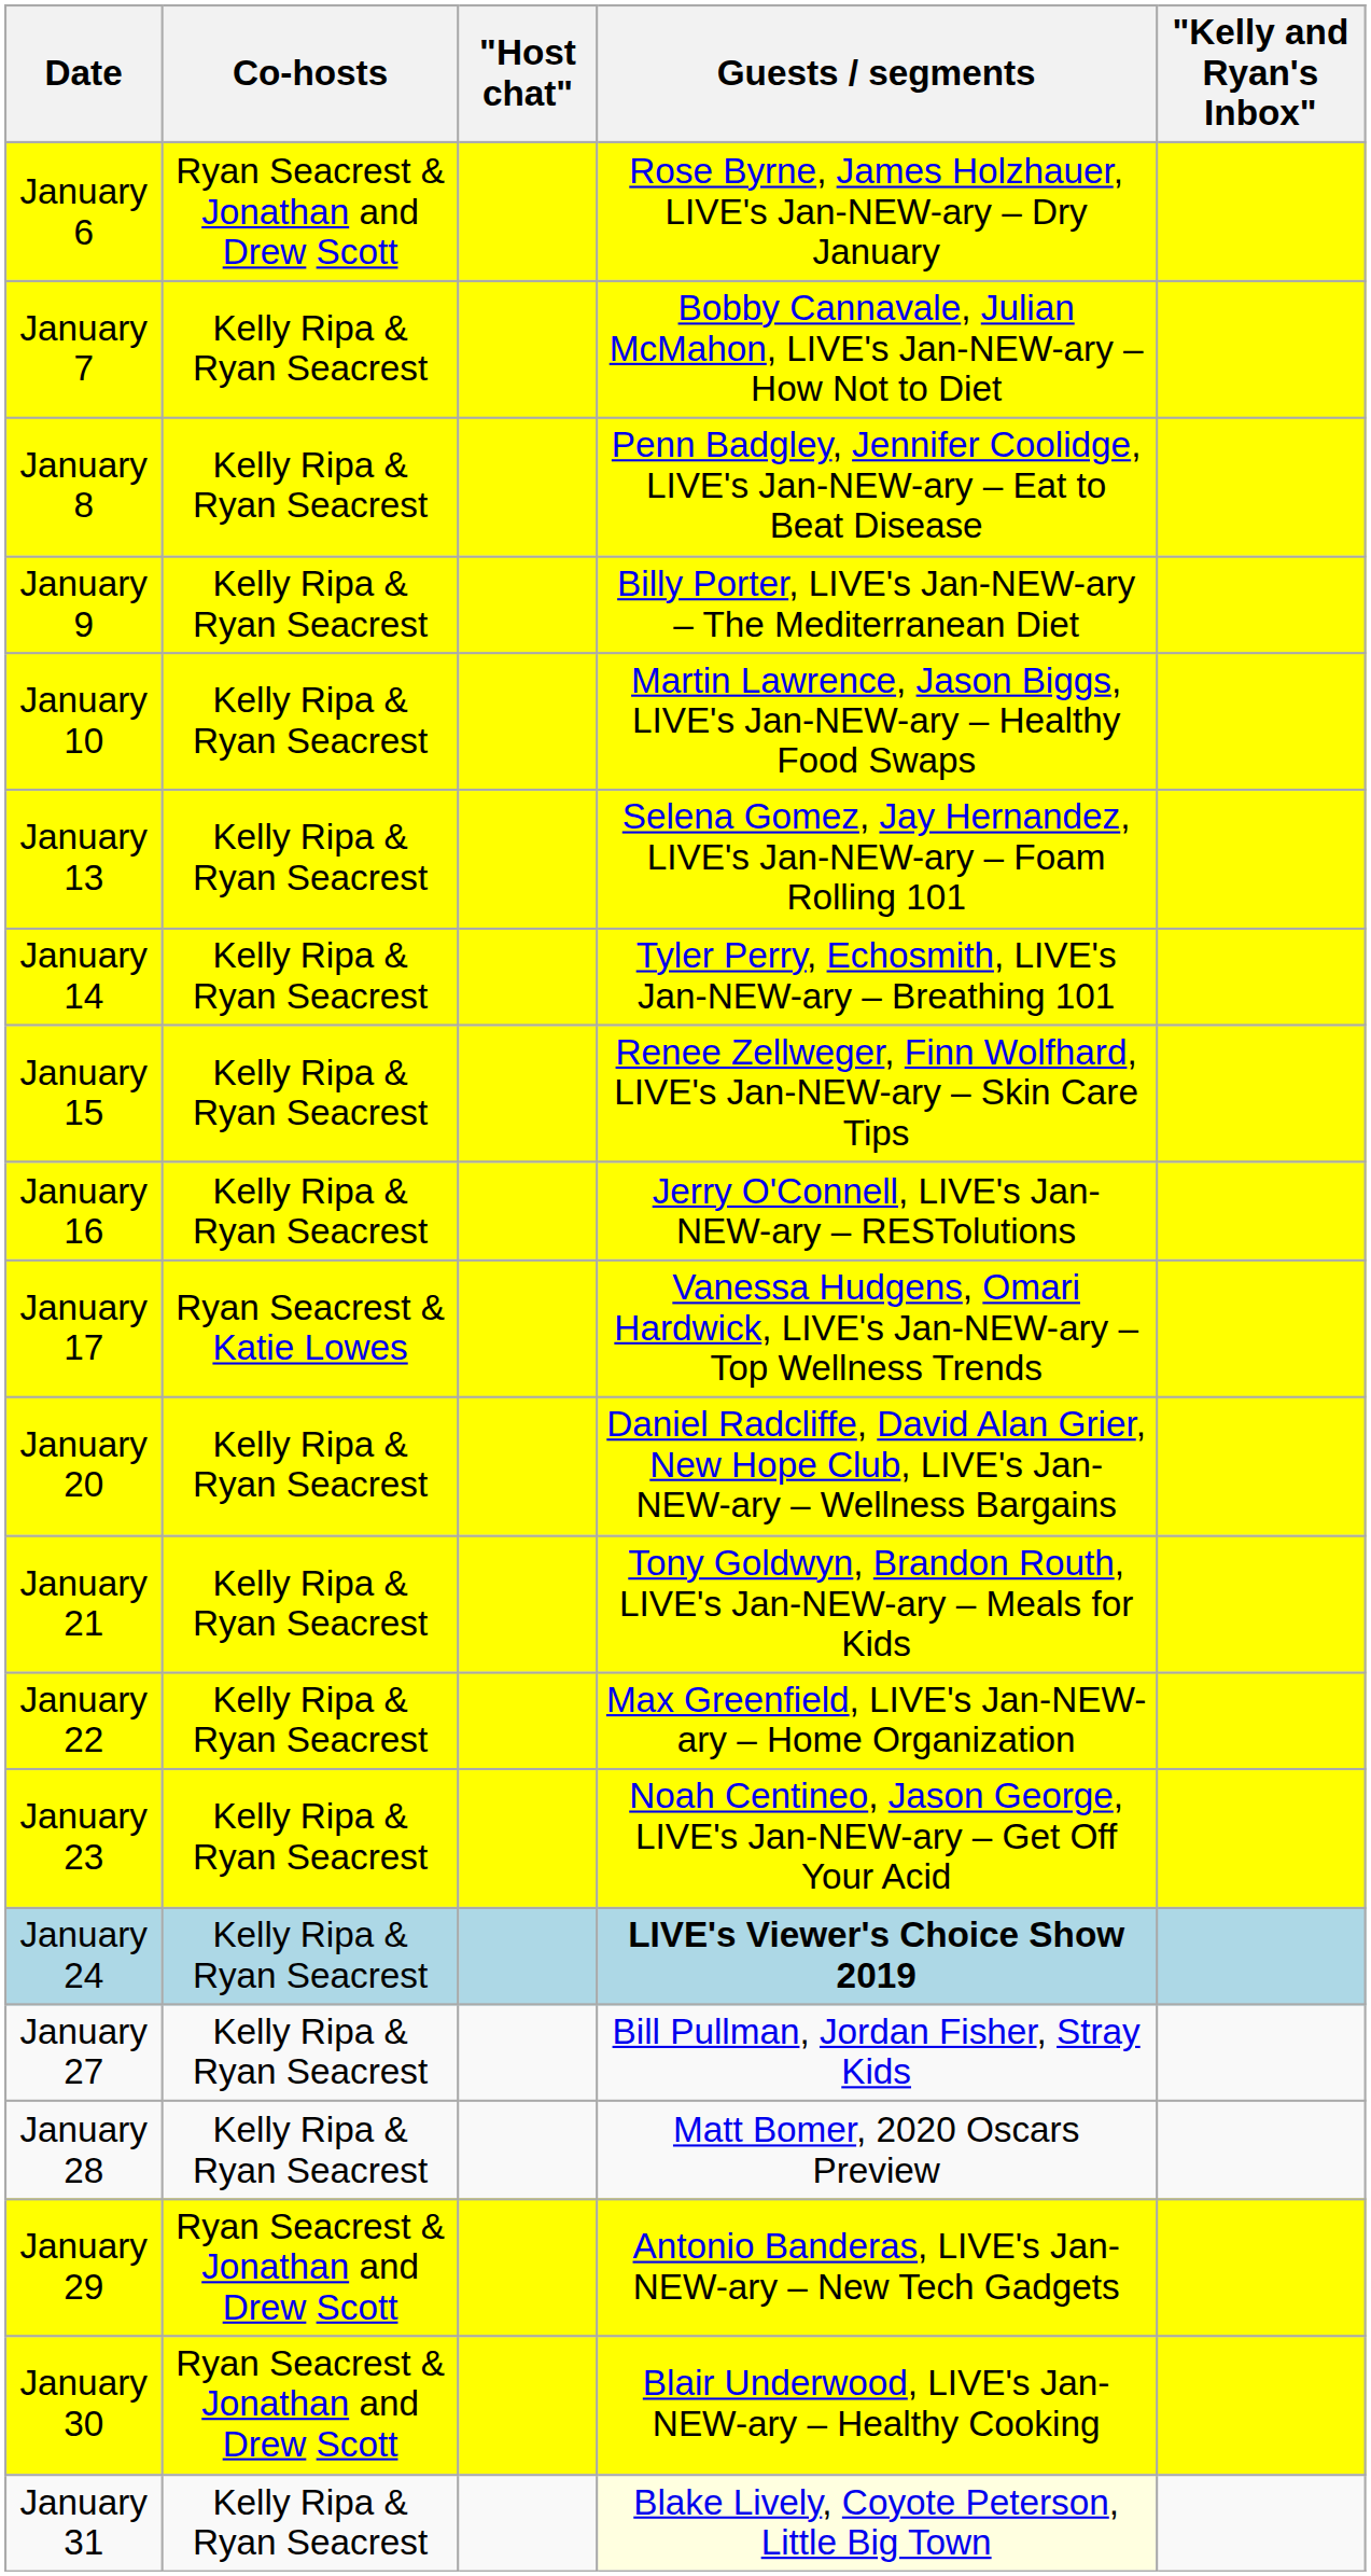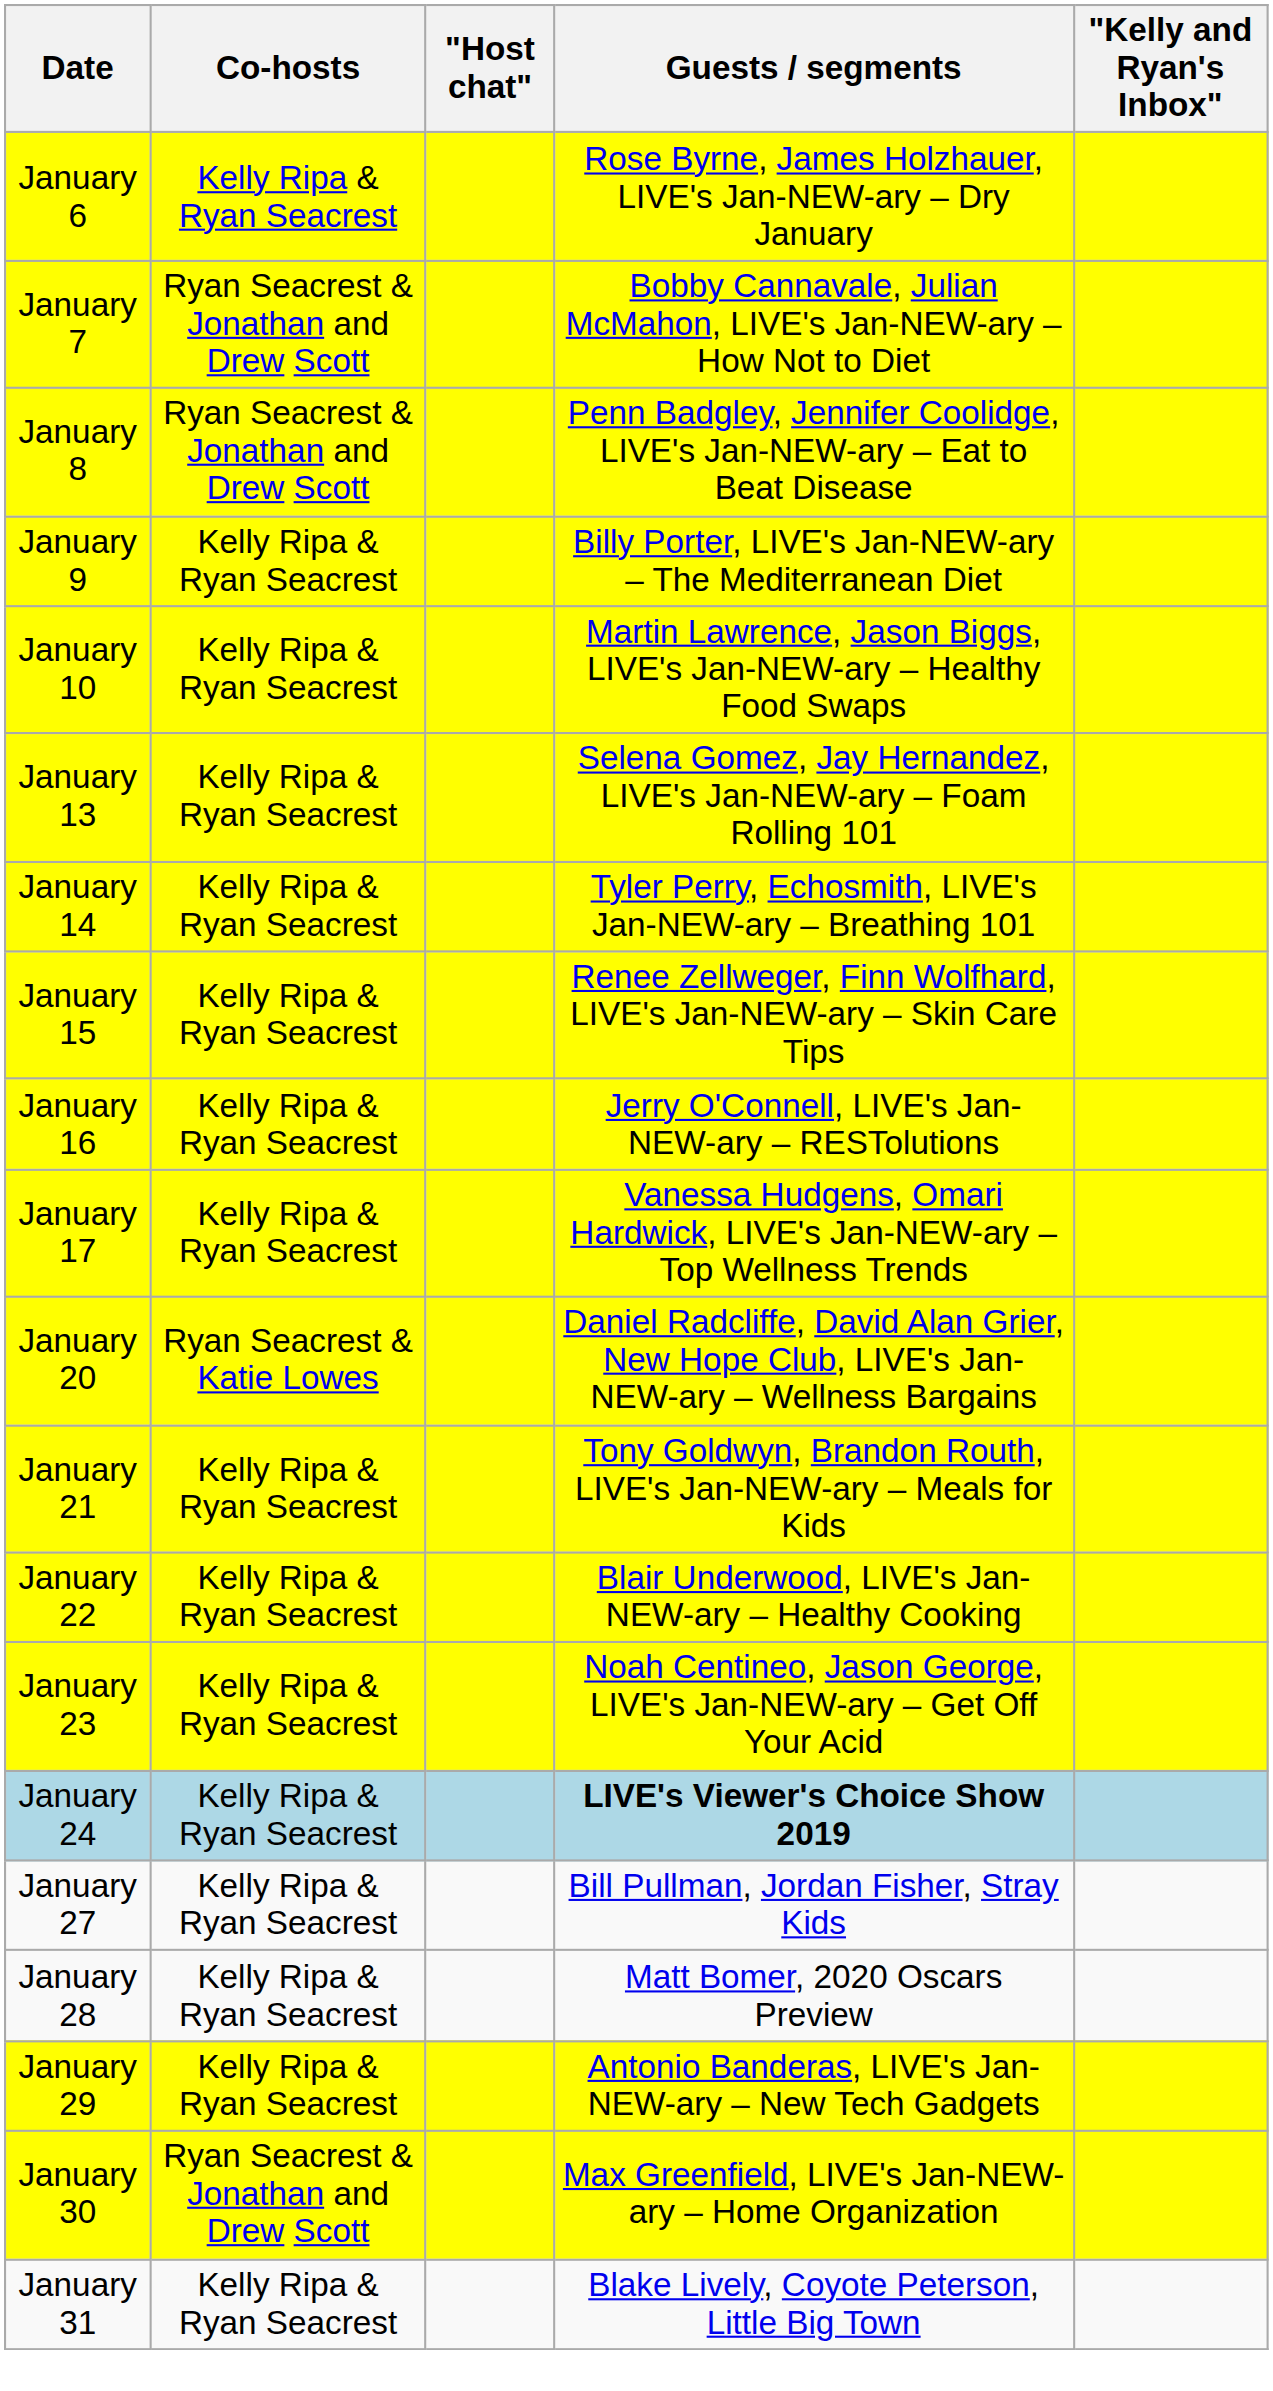January 6 | Co-hosts: Ryan Seacrest & Jonathan and Drew Scott -> Kelly Ripa & Ryan Seacrest
January 7 | Co-hosts: Kelly Ripa & Ryan Seacrest -> Ryan Seacrest & Jonathan and Drew Scott
January 8 | Co-hosts: Kelly Ripa & Ryan Seacrest -> Ryan Seacrest & Jonathan and Drew Scott
January 17 | Co-hosts: Ryan Seacrest & Katie Lowes -> Kelly Ripa & Ryan Seacrest
January 20 | Co-hosts: Kelly Ripa & Ryan Seacrest -> Ryan Seacrest & Katie Lowes
January 22 | Guests / segments: Max Greenfield, LIVE's Jan-NEW-ary – Home Organization -> Blair Underwood, LIVE's Jan-NEW-ary – Healthy Cooking
January 29 | Co-hosts: Ryan Seacrest & Jonathan and Drew Scott -> Kelly Ripa & Ryan Seacrest
January 30 | Guests / segments: Blair Underwood, LIVE's Jan-NEW-ary – Healthy Cooking -> Max Greenfield, LIVE's Jan-NEW-ary – Home Organization
January 31 | Guests / segments: lightyellow background -> no background
